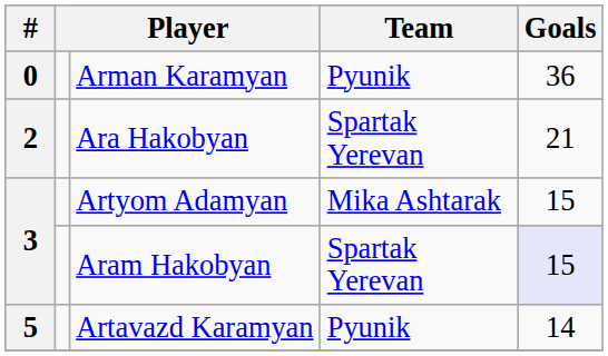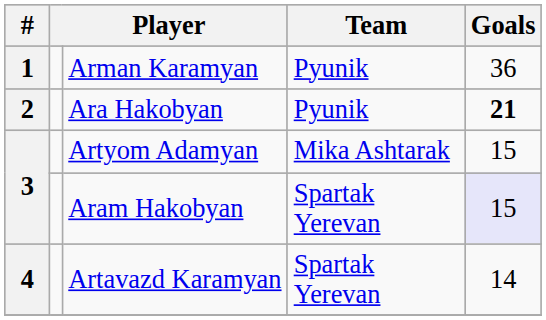Arman Karamyan | #: 0 -> 1
Ara Hakobyan | Team: Spartak Yerevan -> Pyunik
Ara Hakobyan | Goals: normal -> bold
Artavazd Karamyan | #: 5 -> 4
Artavazd Karamyan | Team: Pyunik -> Spartak Yerevan
